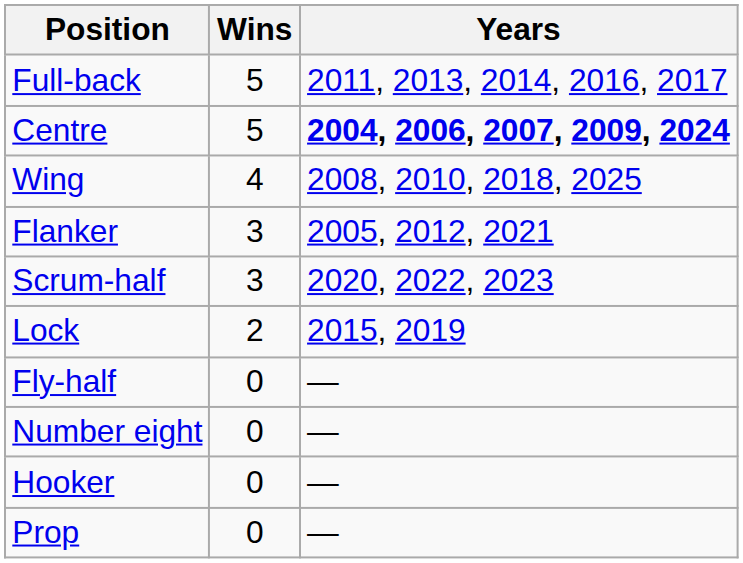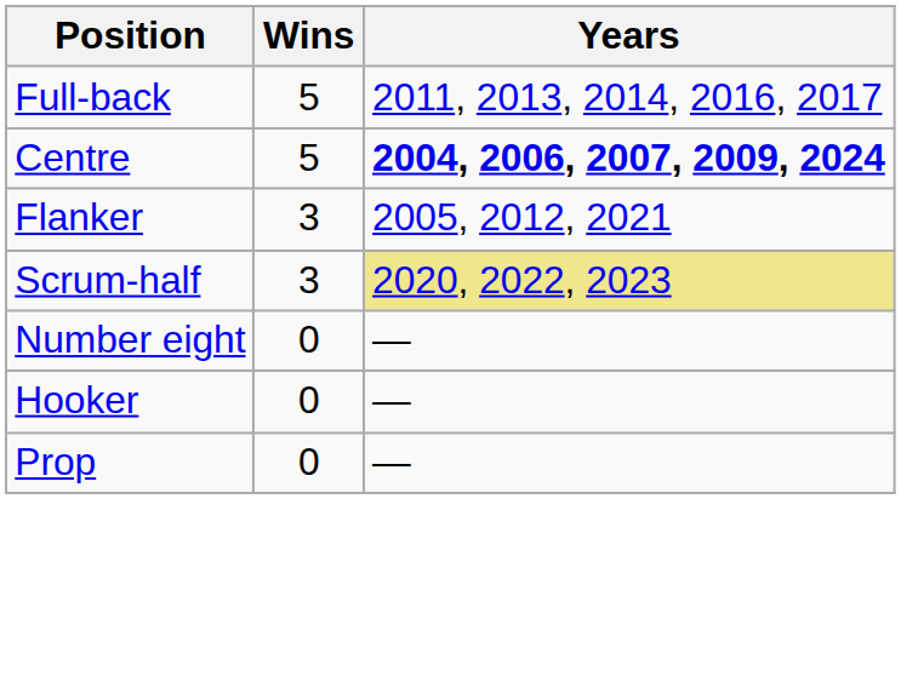- row: Wing | 4 | 2008, 2010, 2018, 2025
Scrum-half | Years: no background -> khaki background
- row: Lock | 2 | 2015, 2019
- row: Fly-half | 0 | —
